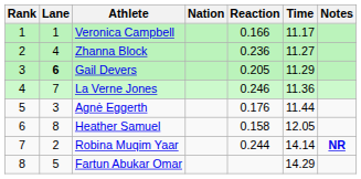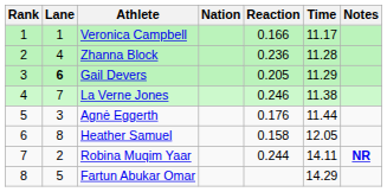Zhanna Block | Time: 11.27 -> 11.28
La Verne Jones | Time: 11.36 -> 11.38
Robina Muqim Yaar | Time: 14.14 -> 14.11
